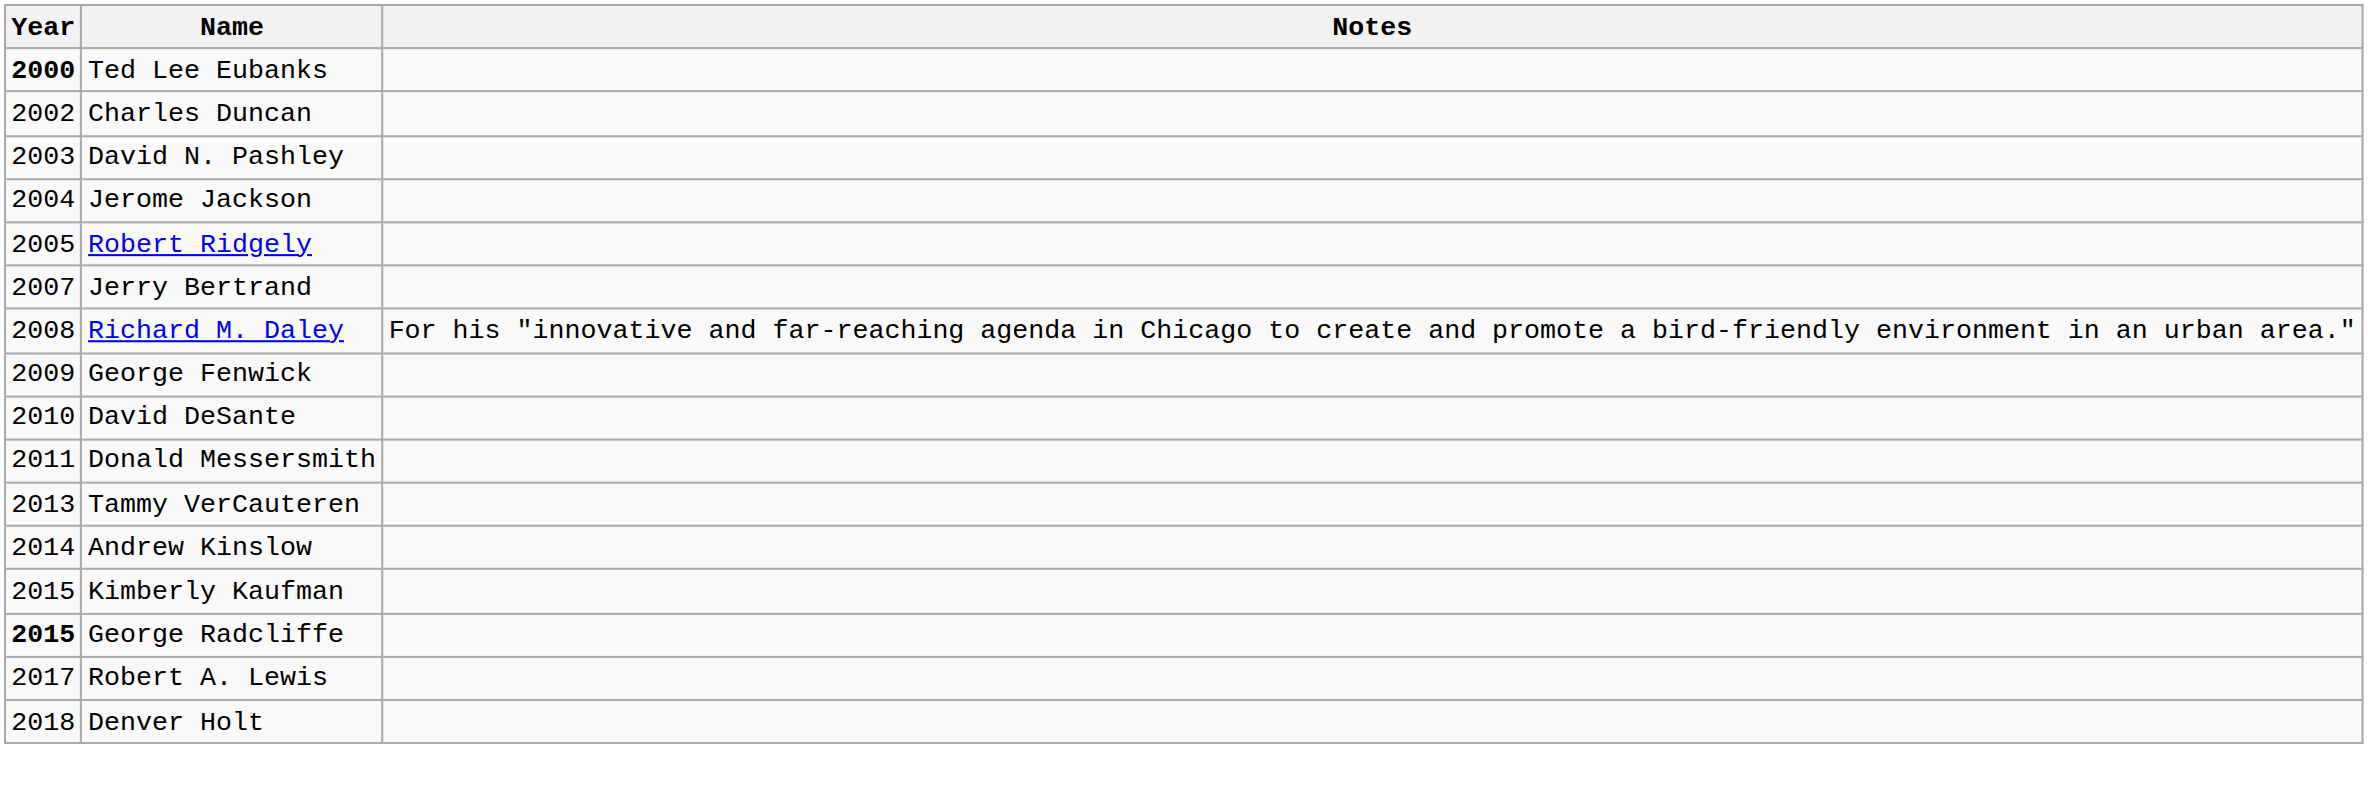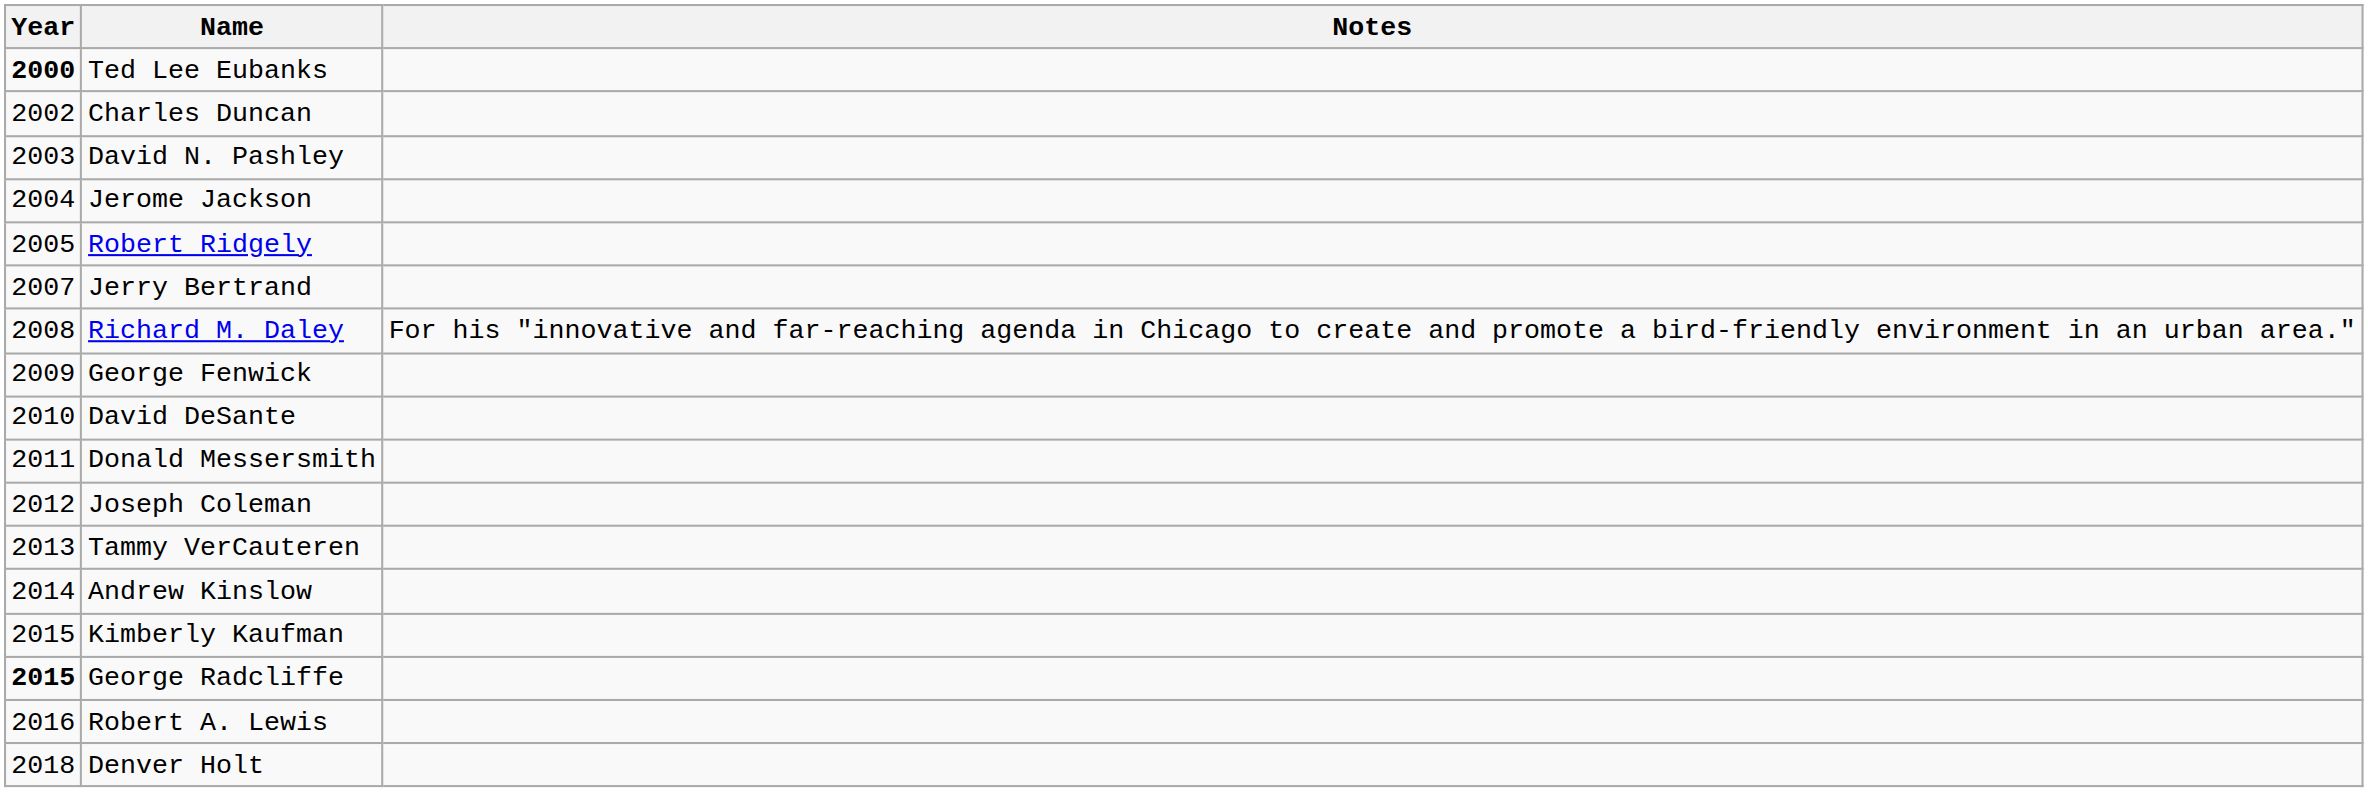+ row: 2012 | Joseph Coleman
Robert A. Lewis | Year: 2017 -> 2016
